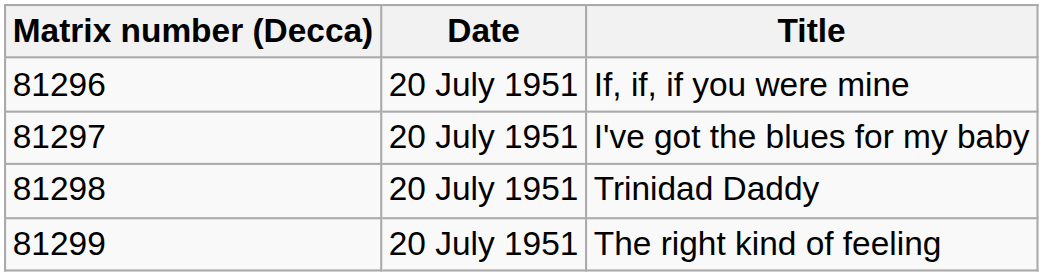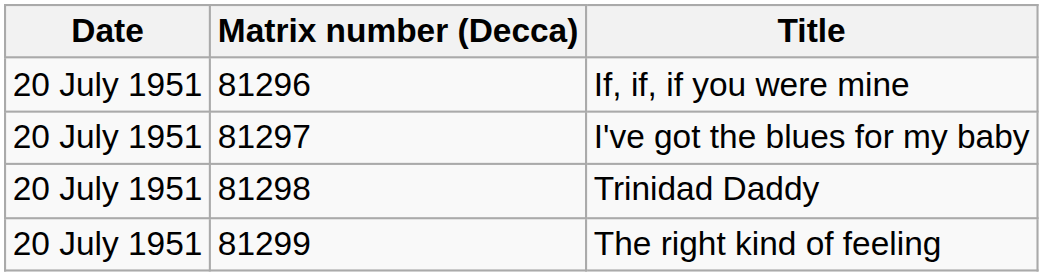columns swapped: Matrix number (Decca) <-> Date
